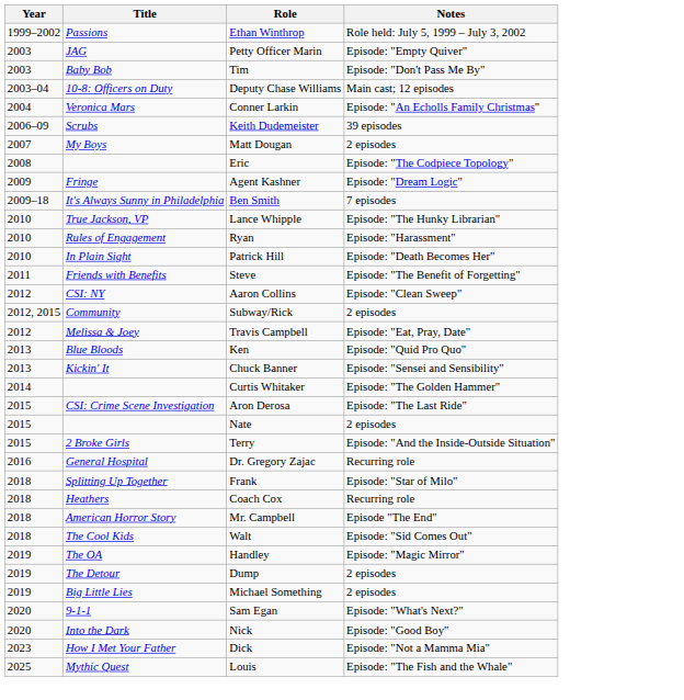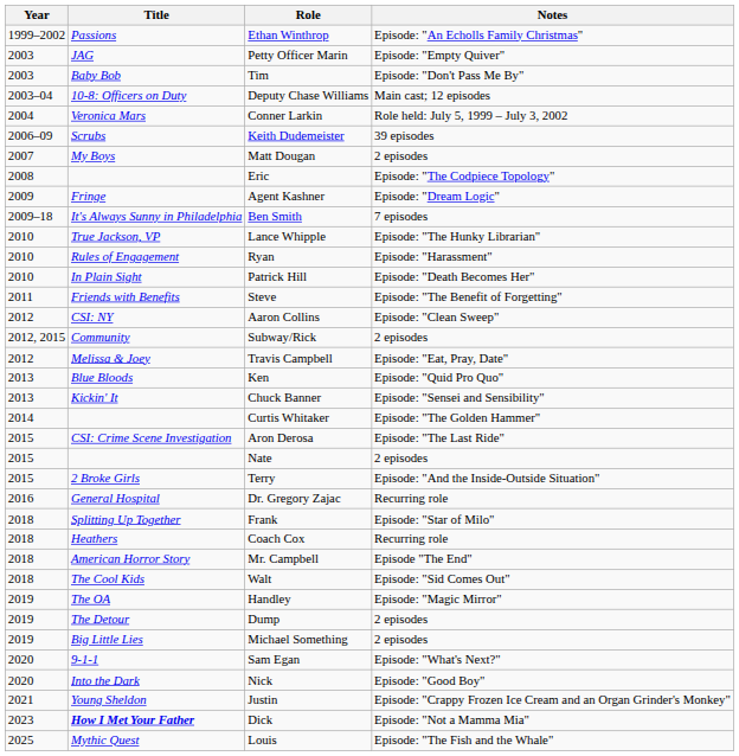Ethan Winthrop | Notes: Role held: July 5, 1999 – July 3, 2002 -> Episode: "An Echolls Family Christmas"
Conner Larkin | Notes: Episode: "An Echolls Family Christmas" -> Role held: July 5, 1999 – July 3, 2002
+ row: 2021 | Young Sheldon | Justin | Episode: "Crappy Frozen Ice Cream and an Organ Grinder's Monkey"
Dick | Title: normal -> bold
